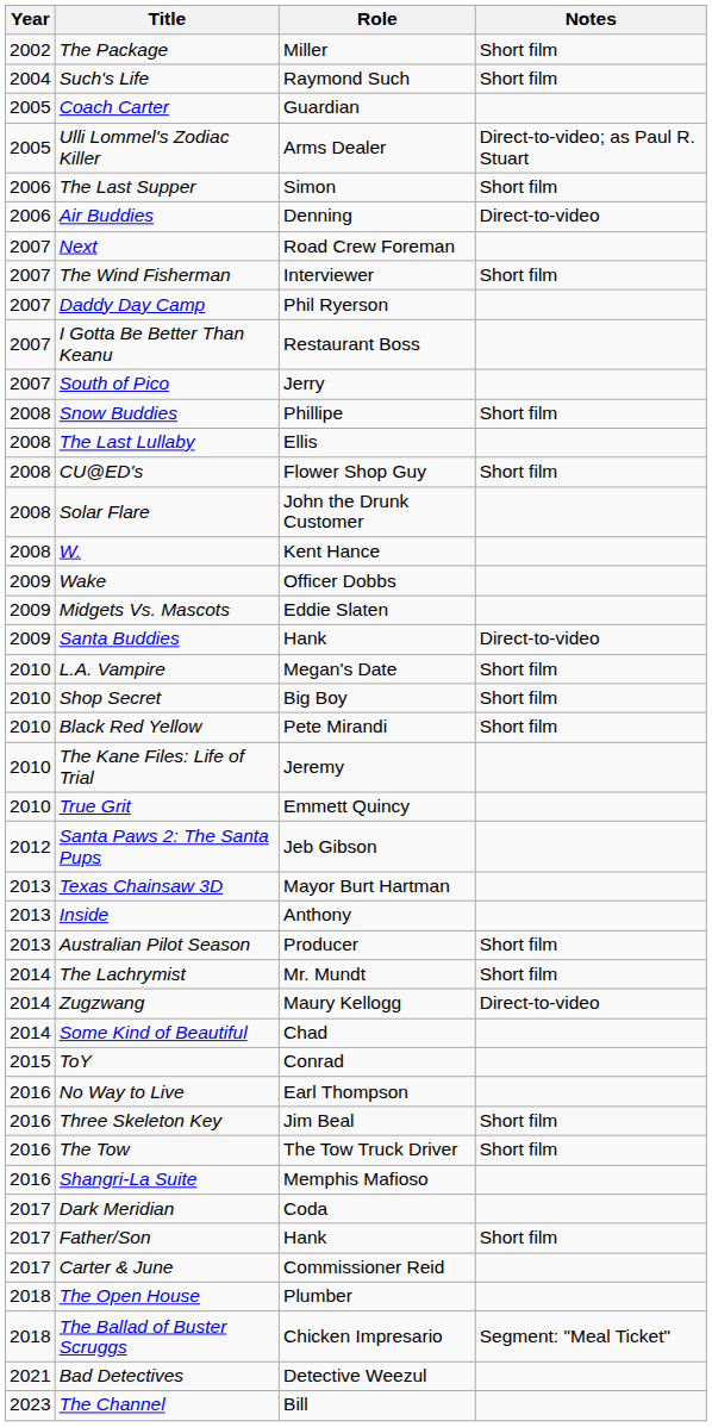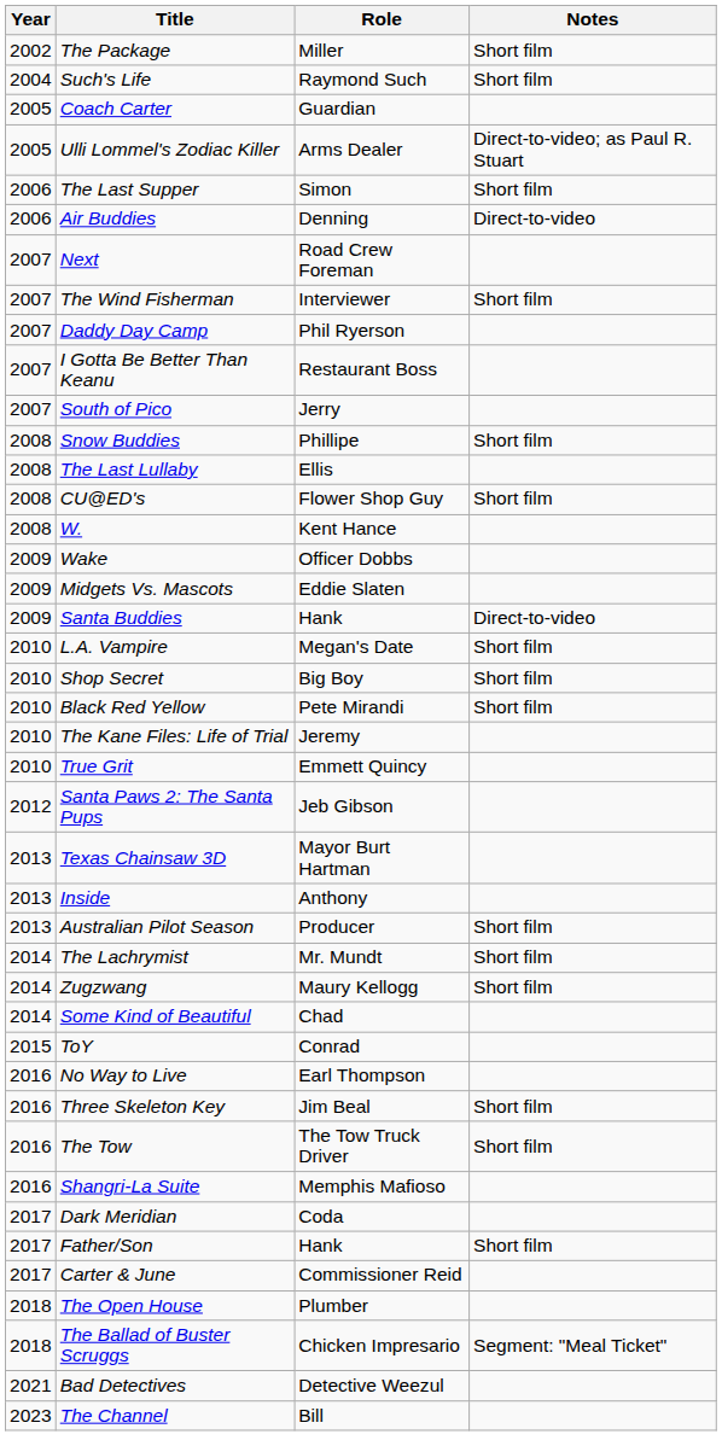- row: 2008 | Solar Flare | John the Drunk Customer
Zugzwang | Notes: Direct-to-video -> Short film
